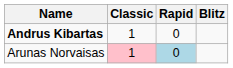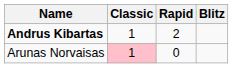Andrus Kibartas | Rapid: 0 -> 2
Arunas Norvaisas | Rapid: lightblue background -> no background
